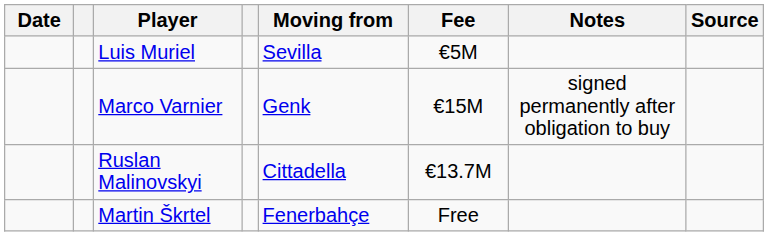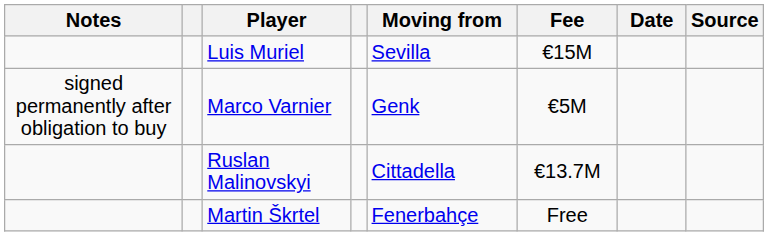columns swapped: Date <-> Notes
Luis Muriel | Fee: €5M -> €15M
Marco Varnier | Fee: €15M -> €5M
